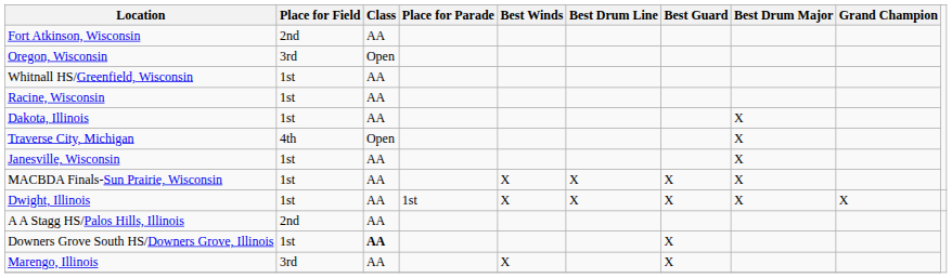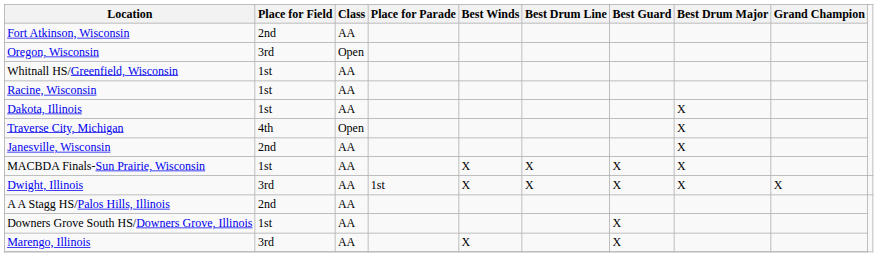Janesville, Wisconsin | Place for Field: 1st -> 2nd
Dwight, Illinois | Place for Field: 1st -> 3rd
Downers Grove South HS/Downers Grove, Illinois | Class: bold -> normal
